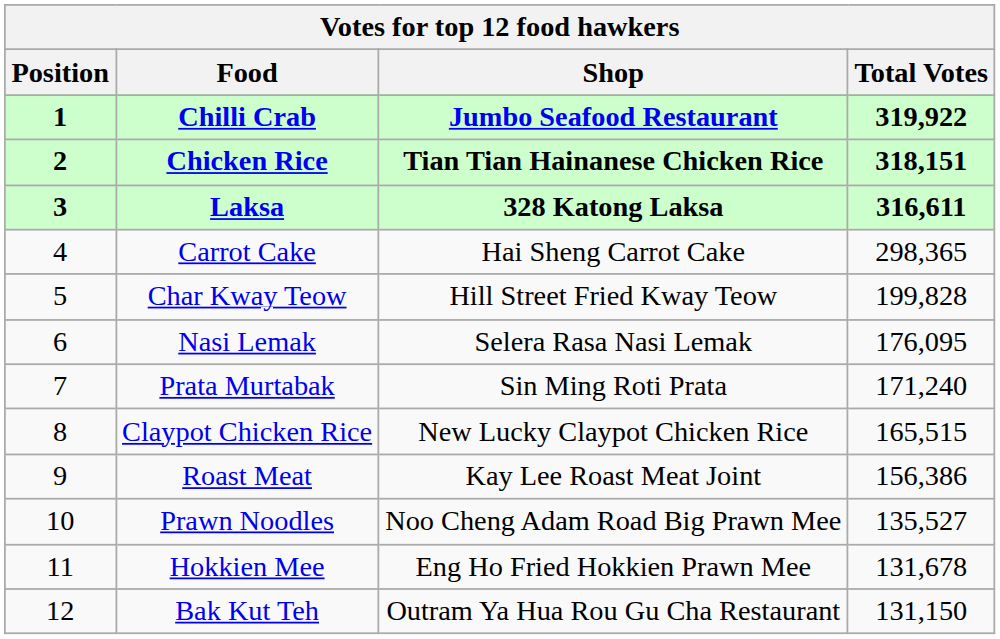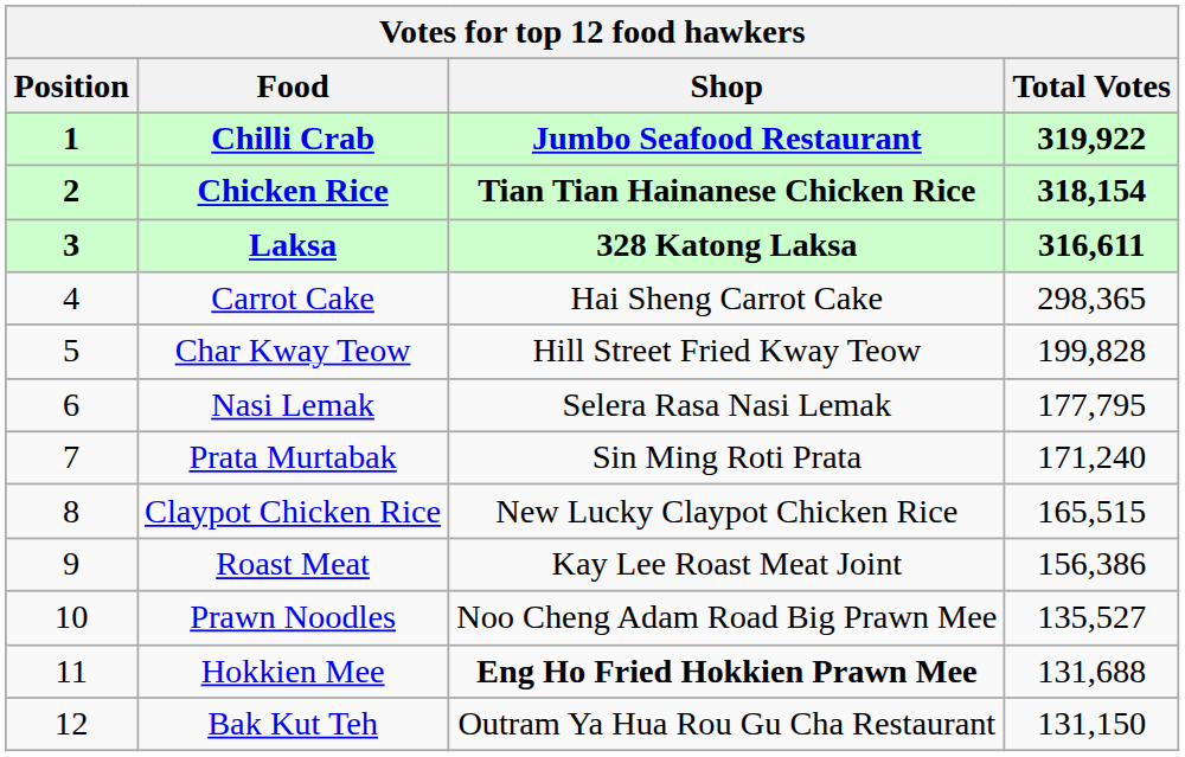Chicken Rice | Total Votes: 318,151 -> 318,154
Nasi Lemak | Total Votes: 176,095 -> 177,795
Hokkien Mee | Shop: normal -> bold
Hokkien Mee | Total Votes: 131,678 -> 131,688
